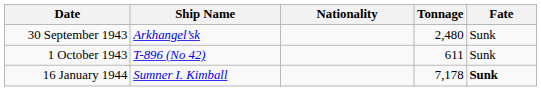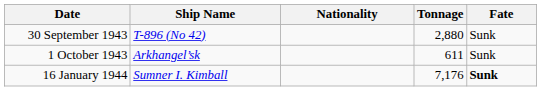30 September 1943 | Ship Name: Arkhangel’sk -> T-896 (No 42)
30 September 1943 | Tonnage: 2,480 -> 2,880
1 October 1943 | Ship Name: T-896 (No 42) -> Arkhangel’sk
16 January 1944 | Tonnage: 7,178 -> 7,176
